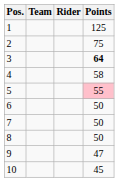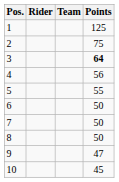columns swapped: Rider <-> Team
4 | Points: 58 -> 56
5 | Points: pink background -> no background
